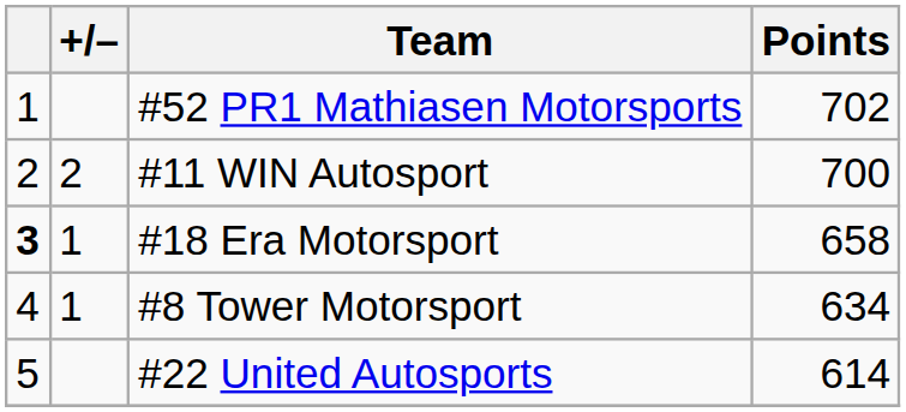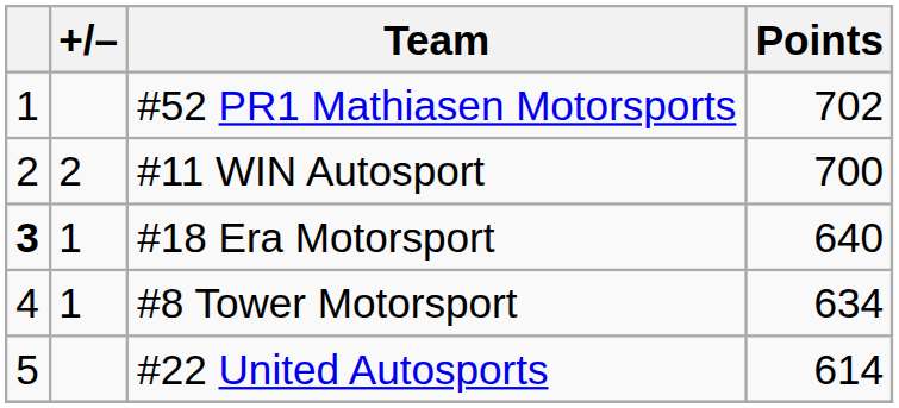#18 Era Motorsport | Points: 658 -> 640
